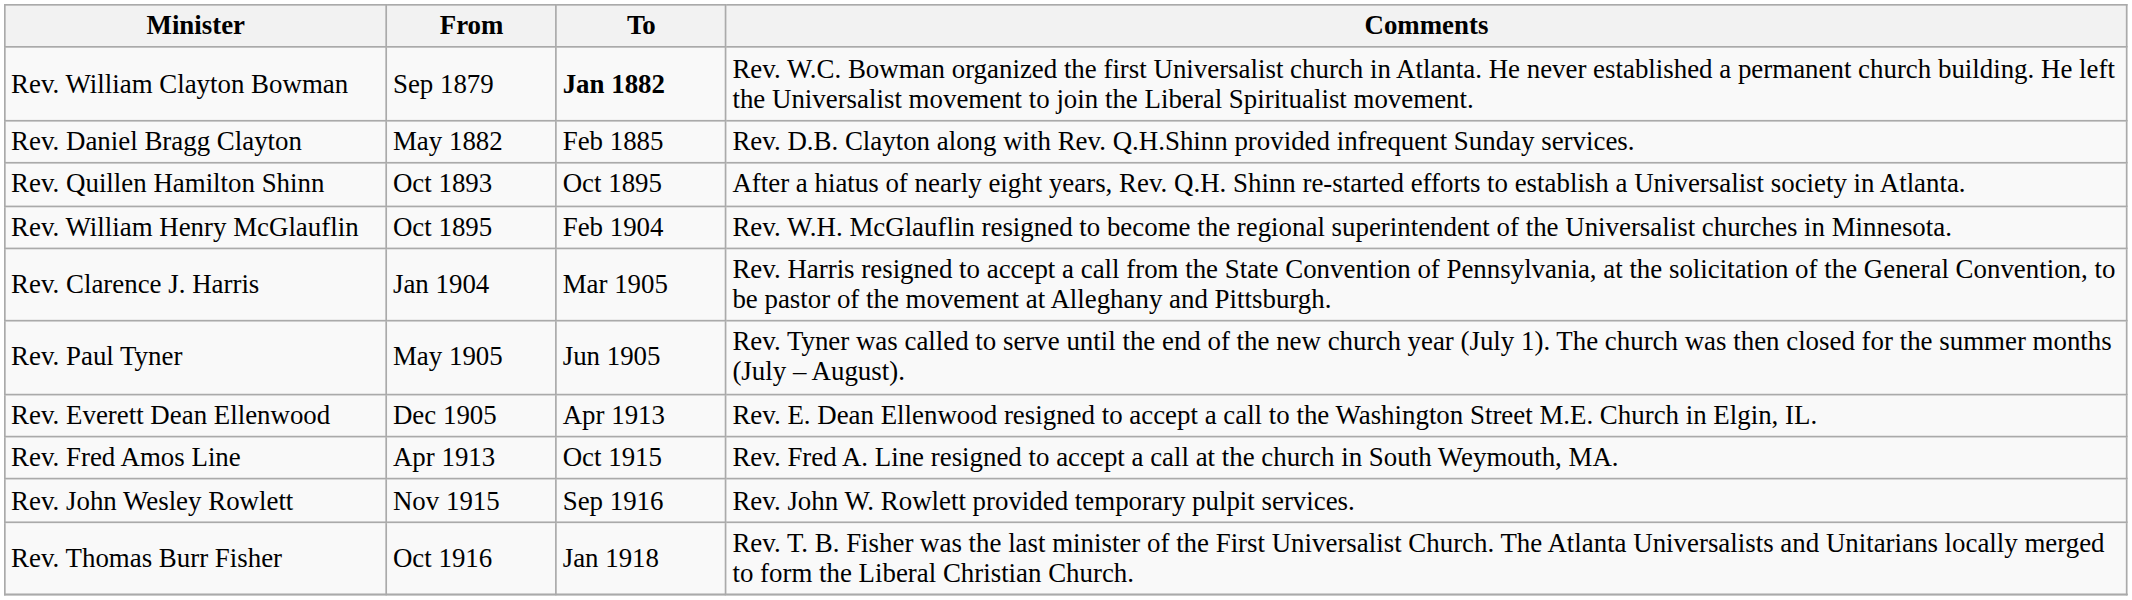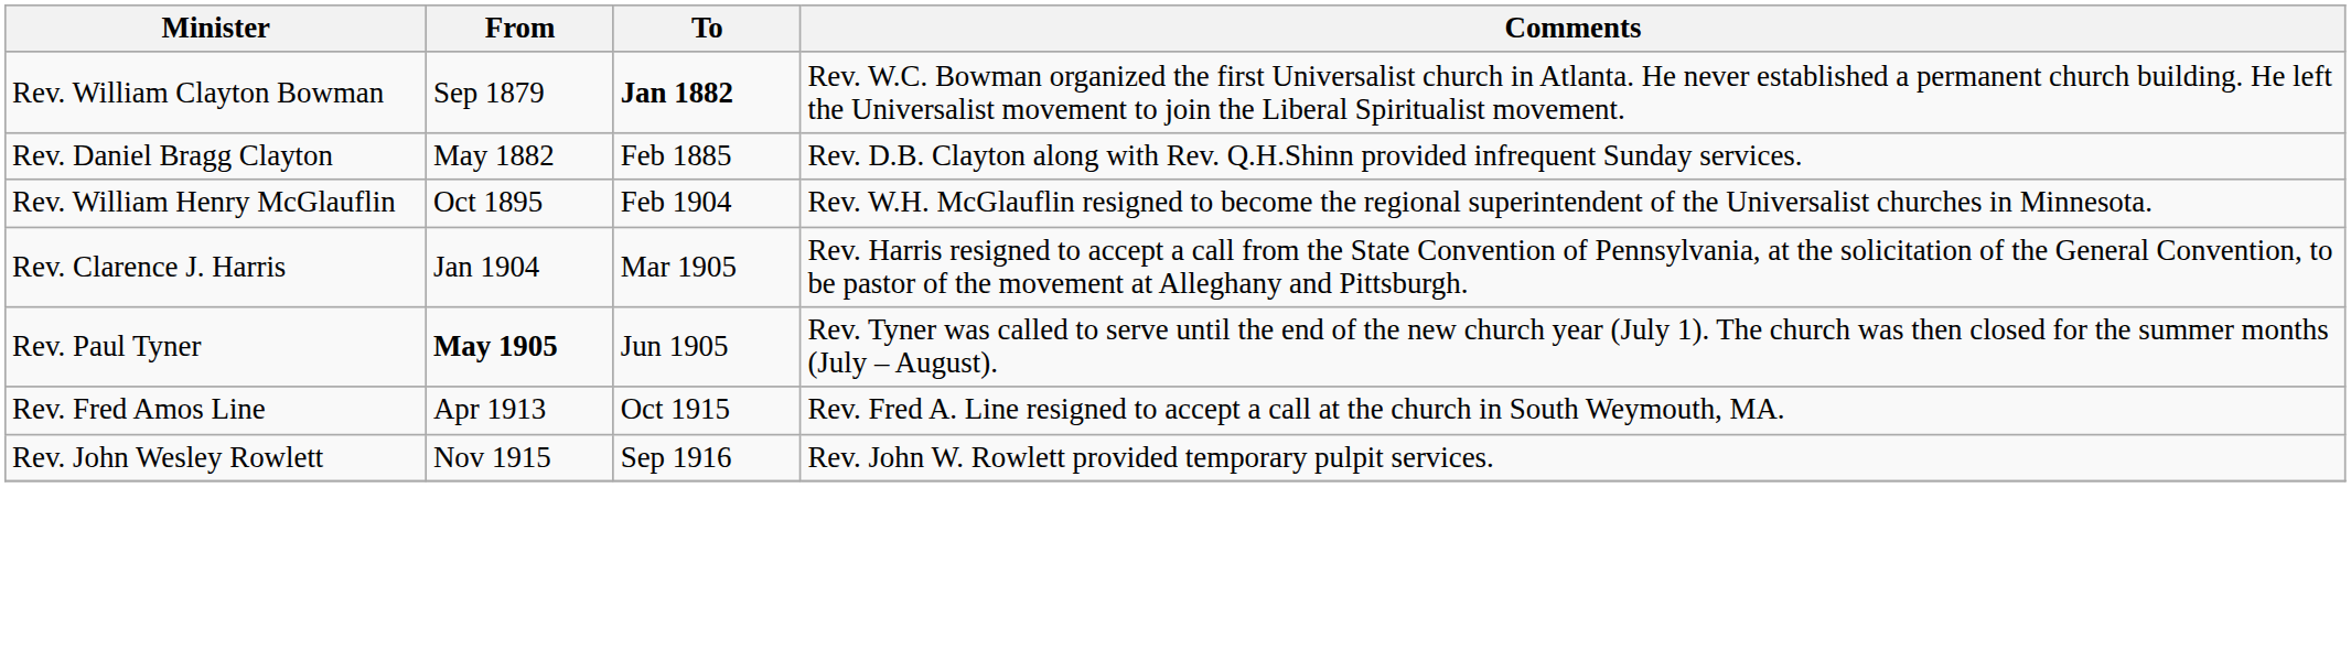- row: Rev. Quillen Hamilton Shinn | Oct 1893 | Oct 1895 | After a hiatus of nearly eight years, Rev. Q.H. Shinn re-started efforts to establish a Universalist society in Atlanta.
Rev. Paul Tyner | From: normal -> bold
- row: Rev. Everett Dean Ellenwood | Dec 1905 | Apr 1913 | Rev. E. Dean Ellenwood resigned to accept a call to the Washington Street M.E. Church in Elgin, IL.
- row: Rev. Thomas Burr Fisher | Oct 1916 | Jan 1918 | Rev. T. B. Fisher was the last minister of the First Universalist Church. The Atlanta Universalists and Unitarians locally merged to form the Liberal Christian Church.
